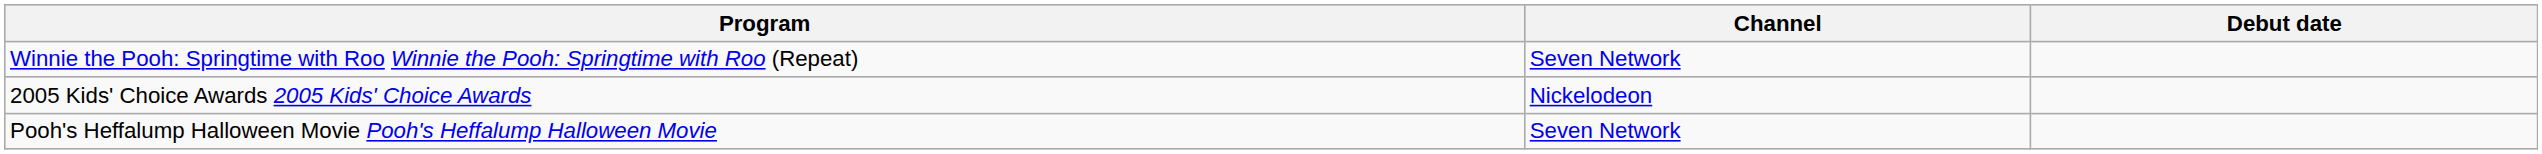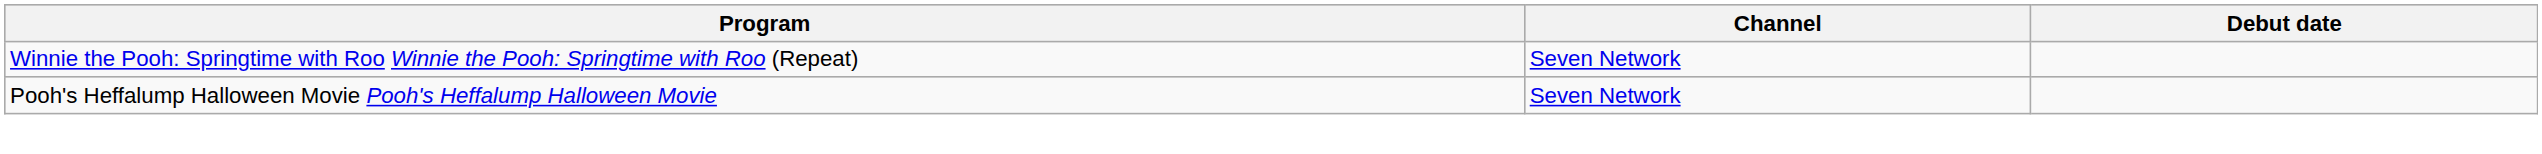- row: 2005 Kids' Choice Awards 2005 Kids' Choice Awards | Nickelodeon
